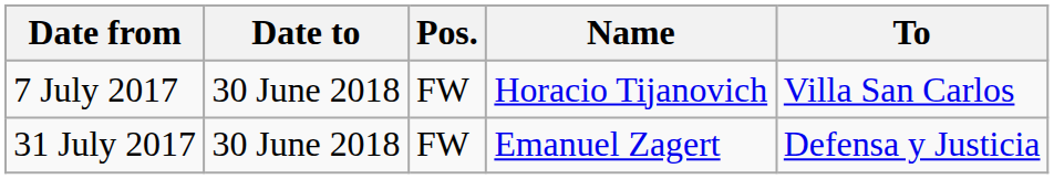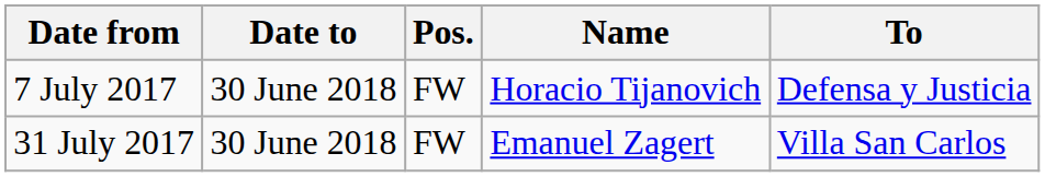7 July 2017 | To: Villa San Carlos -> Defensa y Justicia
31 July 2017 | To: Defensa y Justicia -> Villa San Carlos
